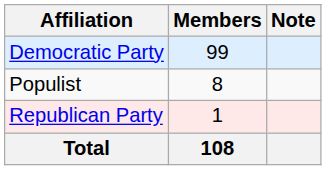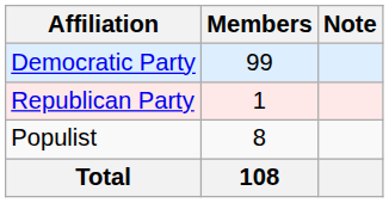rows swapped: Republican Party <-> Populist
